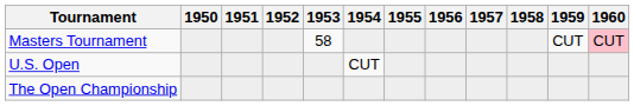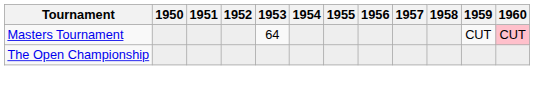Masters Tournament | 1953: 58 -> 64
- row: U.S. Open | CUT
